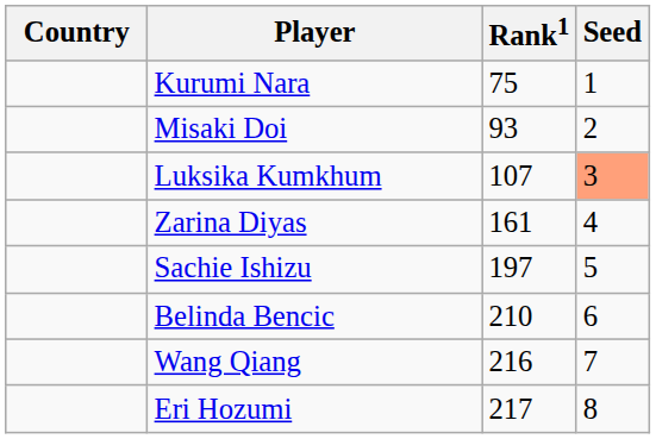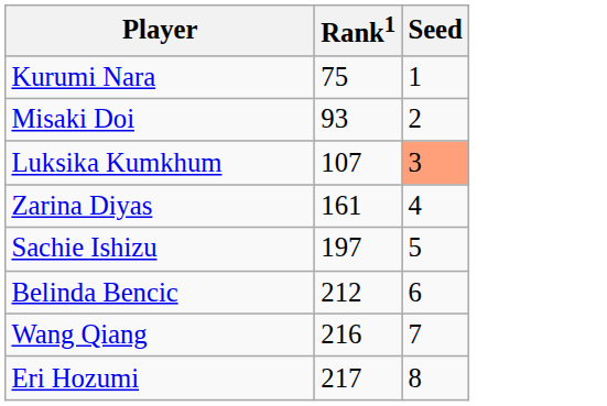- column: Country
Belinda Bencic | Rank1: 210 -> 212
